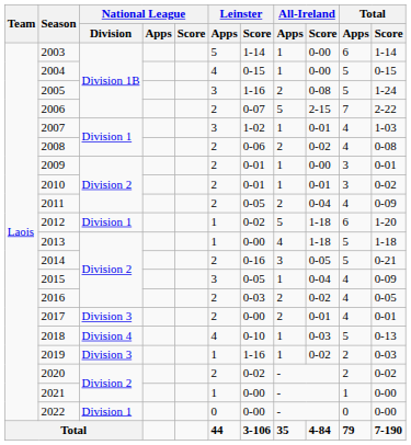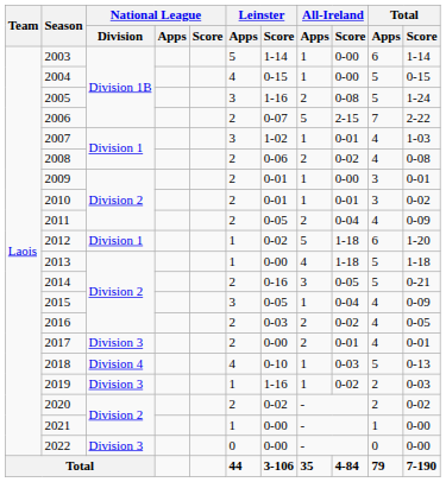2022 | National League / Division: Division 1 -> Division 3
